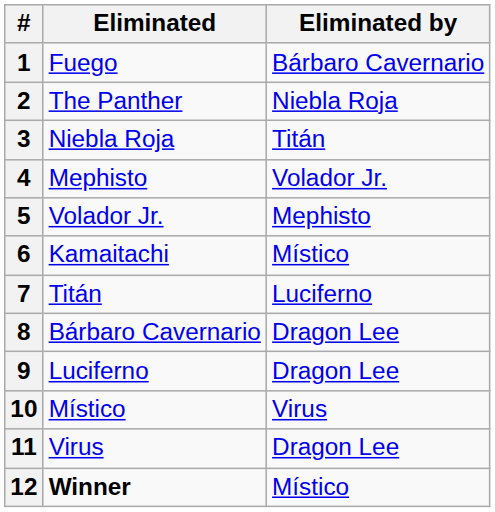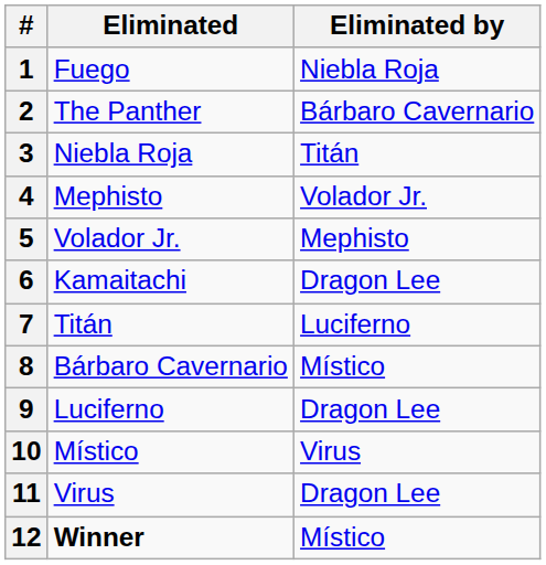1 | Eliminated by: Bárbaro Cavernario -> Niebla Roja
2 | Eliminated by: Niebla Roja -> Bárbaro Cavernario
6 | Eliminated by: Místico -> Dragon Lee
8 | Eliminated by: Dragon Lee -> Místico
